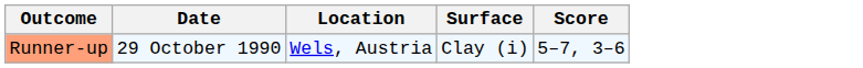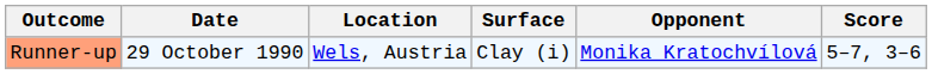+ column: Opponent | Monika Kratochvílová
